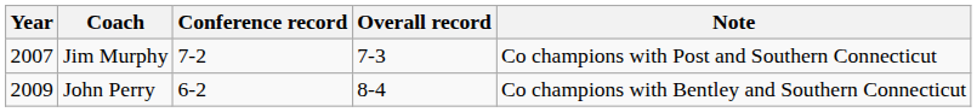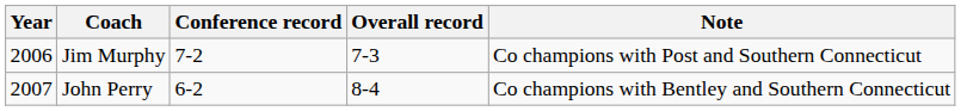Jim Murphy | Year: 2007 -> 2006
John Perry | Year: 2009 -> 2007
